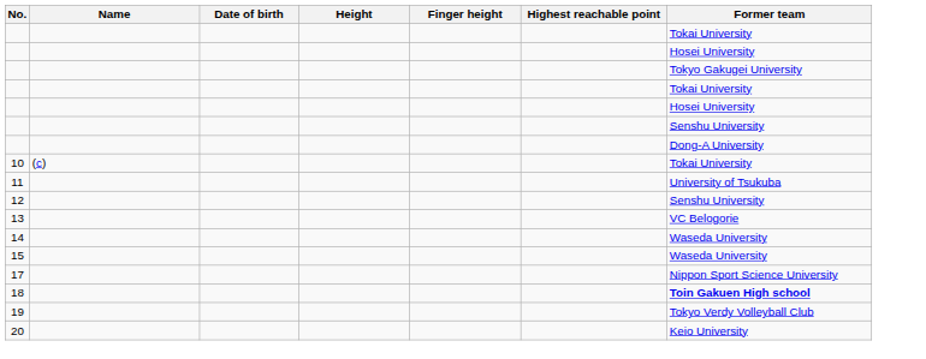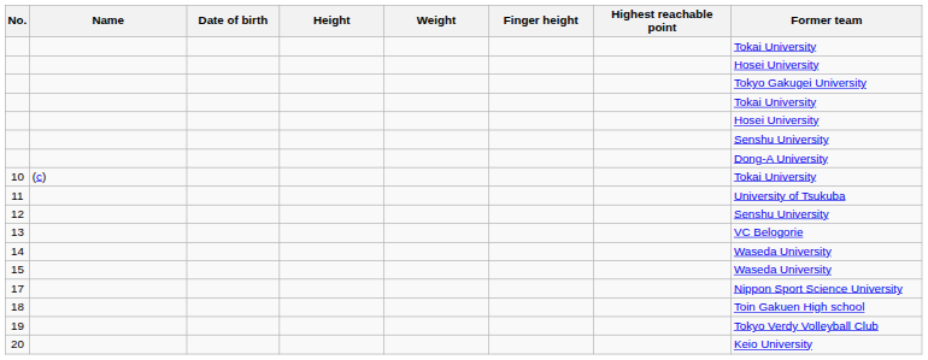+ column: Weight
18 | Former team: bold -> normal
